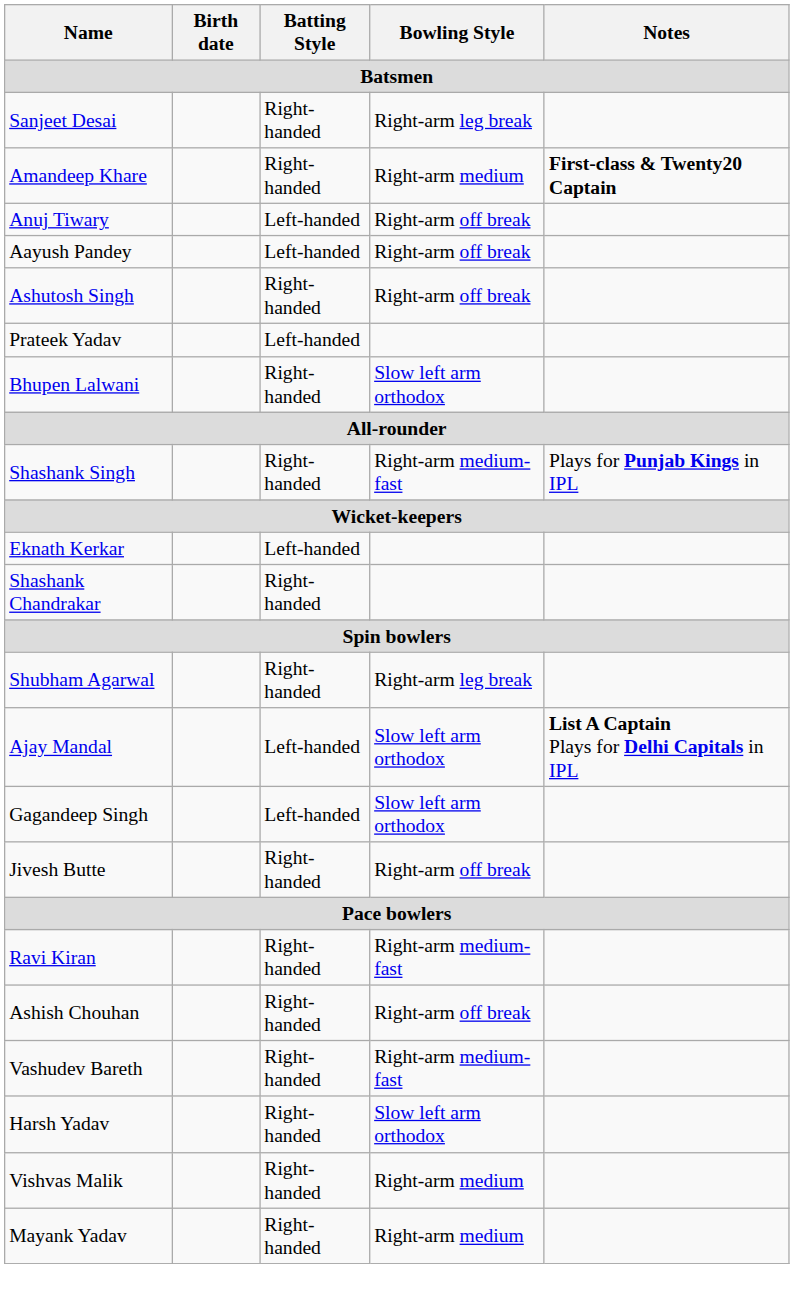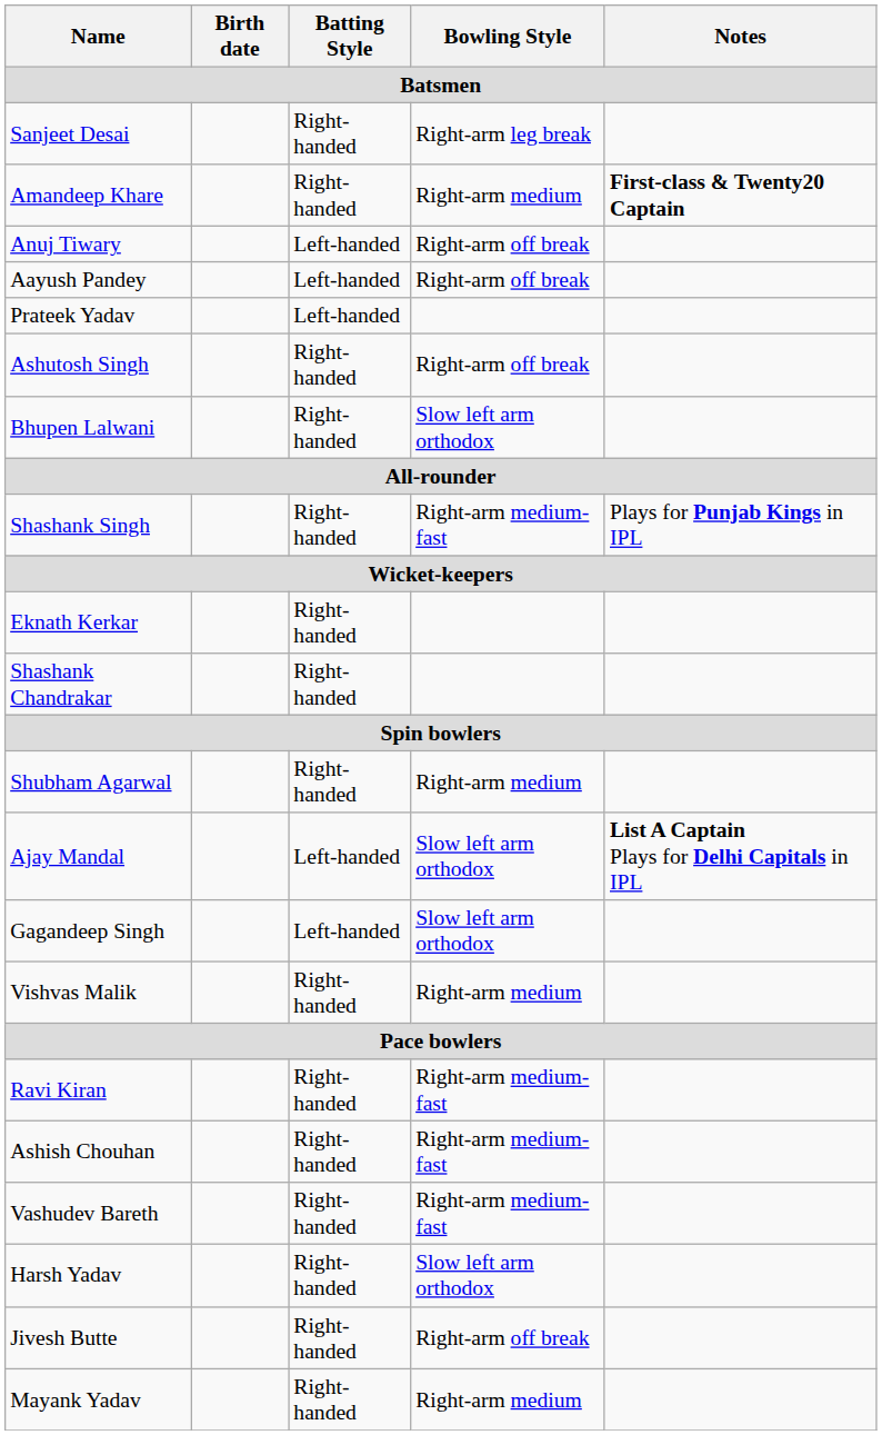rows swapped: Ashutosh Singh <-> Prateek Yadav
Eknath Kerkar | Batting Style: Left-handed -> Right-handed
Shubham Agarwal | Bowling Style: Right-arm leg break -> Right-arm medium
rows swapped: Jivesh Butte <-> Vishvas Malik
Ashish Chouhan | Bowling Style: Right-arm off break -> Right-arm medium-fast
